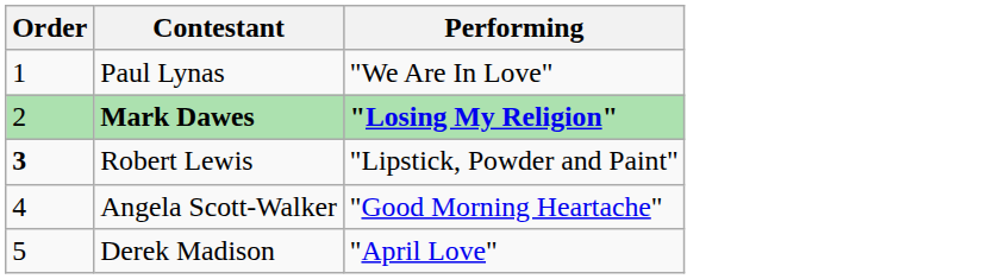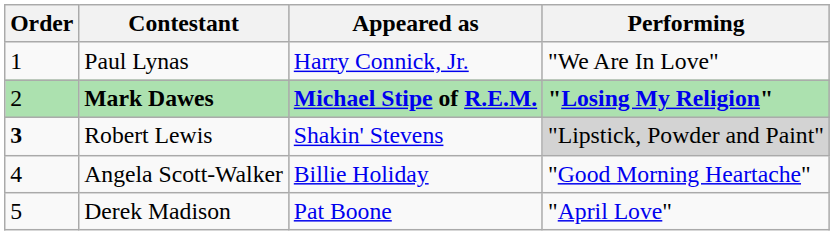+ column: Appeared as | Harry Connick, Jr. | Michael Stipe of R.E.M. | Shakin' Stevens | Billie Holiday | Pat Boone
Robert Lewis | Performing: no background -> lightgrey background
